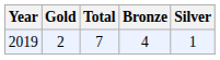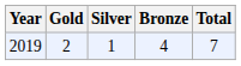columns swapped: Silver <-> Total
